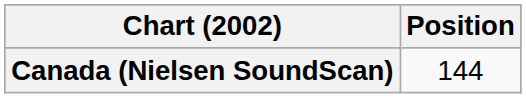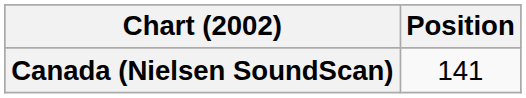Canada (Nielsen SoundScan) | Position: 144 -> 141
